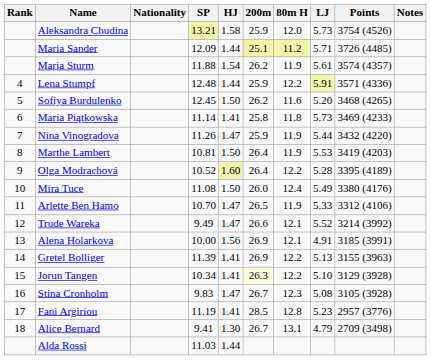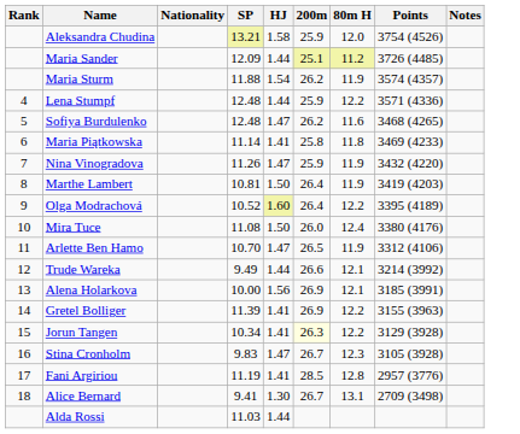- column: LJ | 5.73 | 5.71 | 5.61 | 5.91 | 5.20 | 5.73 | 5.44 | 5.53 | 5.28 | 5.49 | 5.33 | 5.52 | 4.91 | 5.13 | 5.10 | 5.08 | 5.23 | 4.79
Sofiya Burdulenko | SP: 12.45 -> 12.48
Sofiya Burdulenko | HJ: 1.50 -> 1.47
Trude Wareka | HJ: 1.47 -> 1.44
